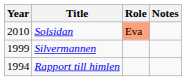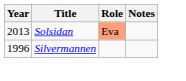Solsidan | Year: 2010 -> 2013
Silvermannen | Year: 1999 -> 1996
- row: 1994 | Rapport till himlen
